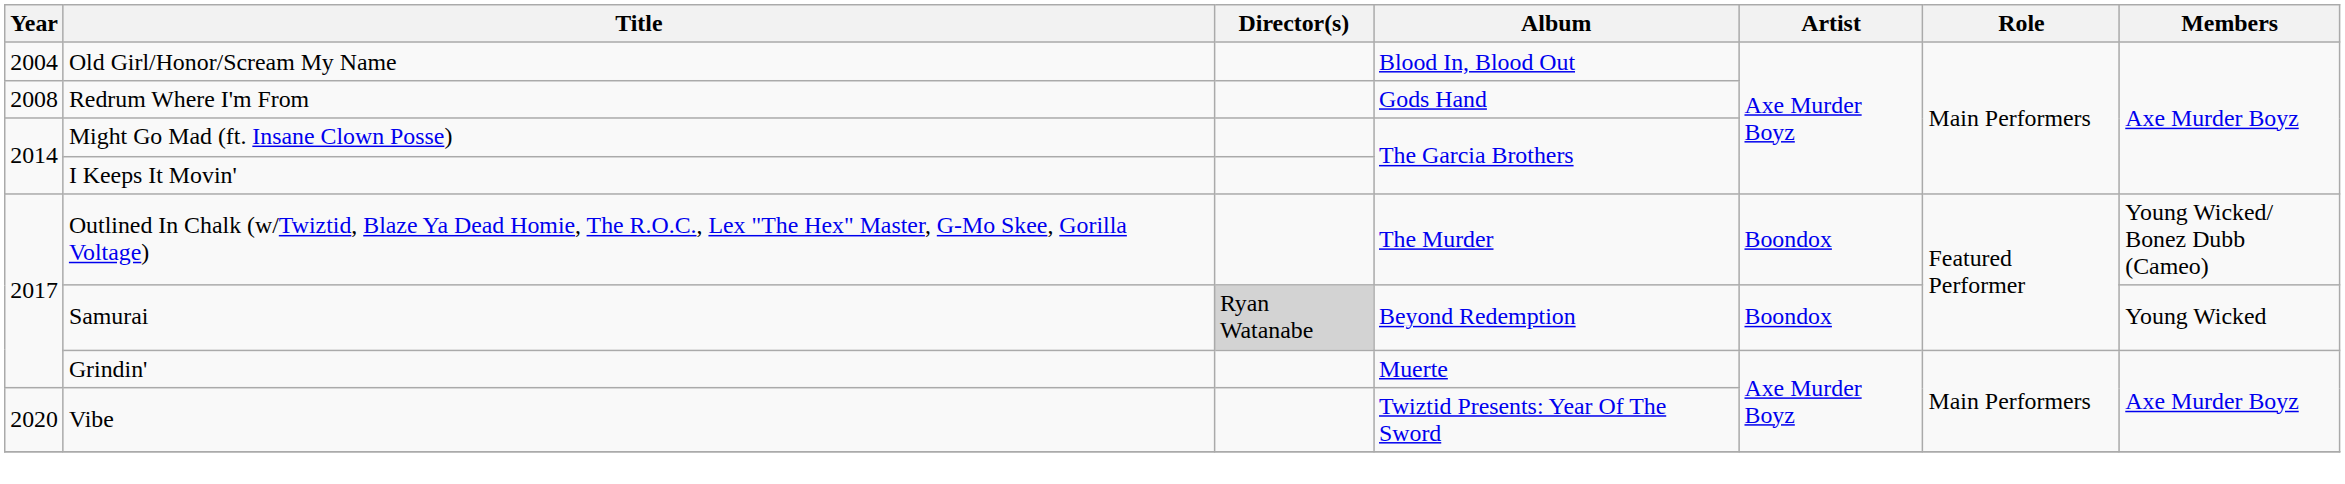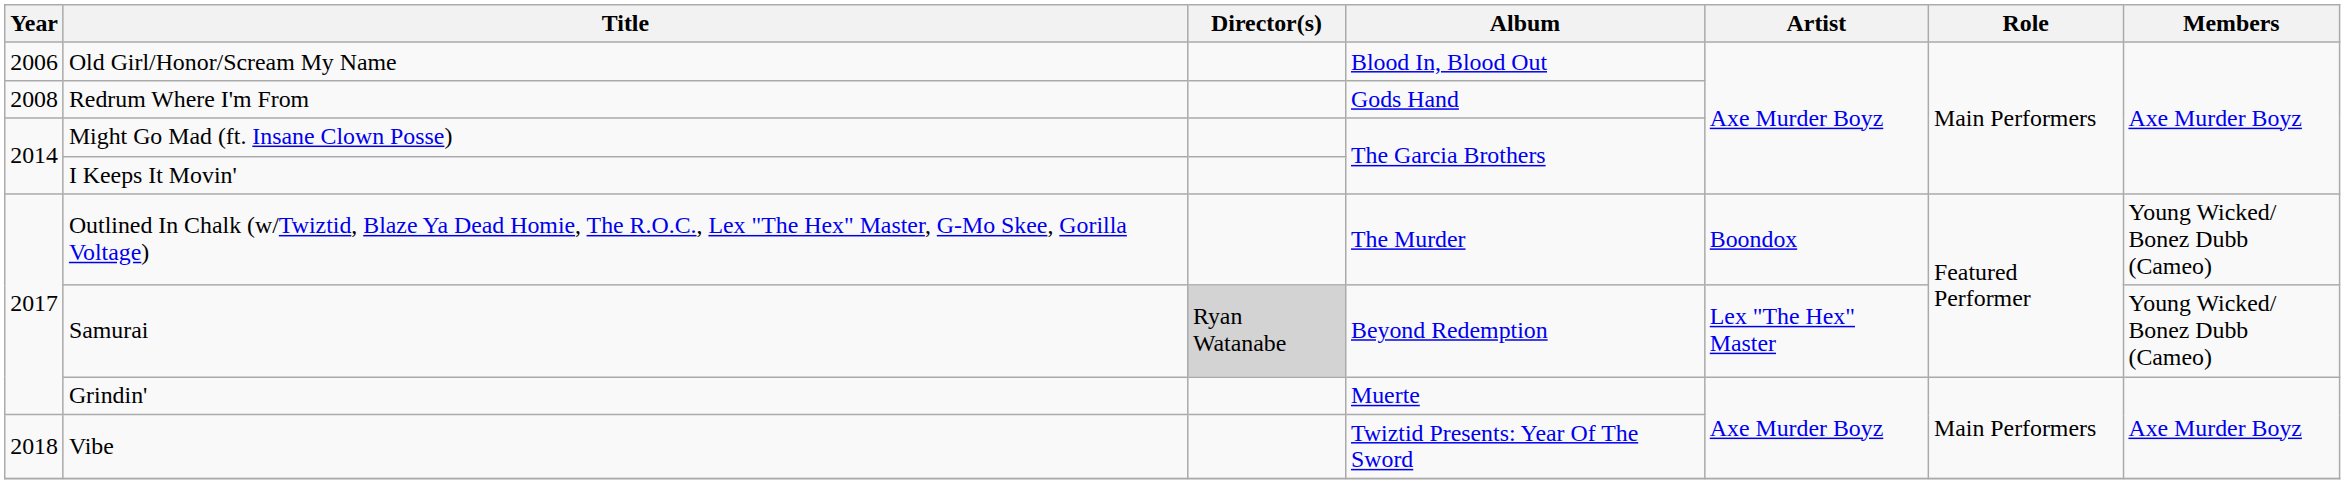Old Girl/Honor/Scream My Name | Year: 2004 -> 2006
Samurai | Artist: Boondox -> Lex "The Hex" Master
Samurai | Members: Young Wicked -> Young Wicked/ Bonez Dubb (Cameo)
Vibe | Year: 2020 -> 2018
